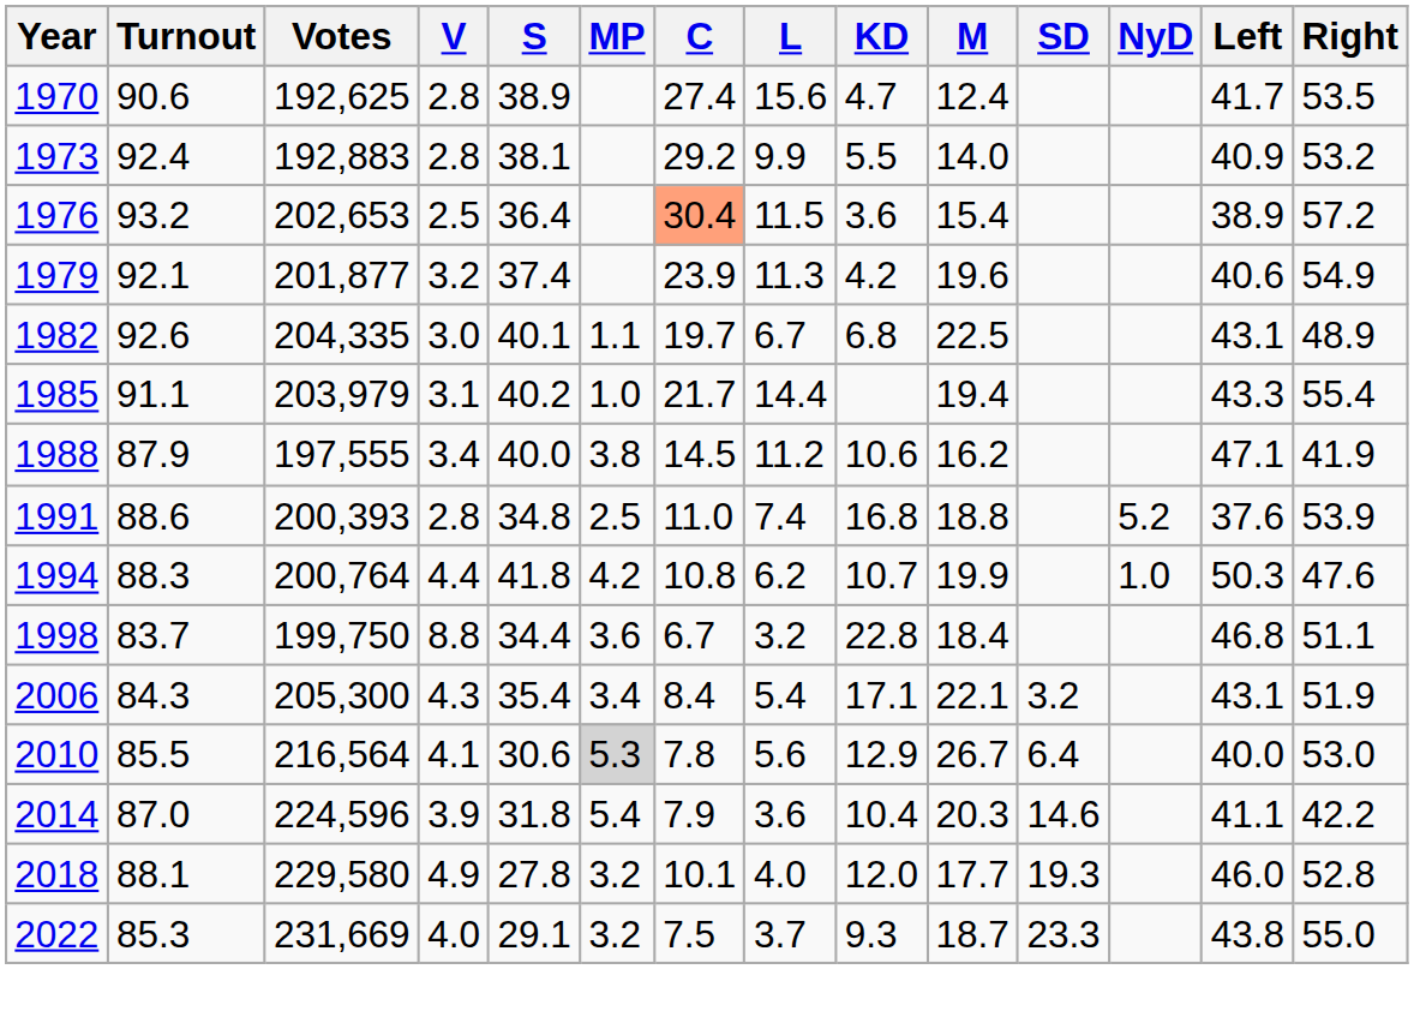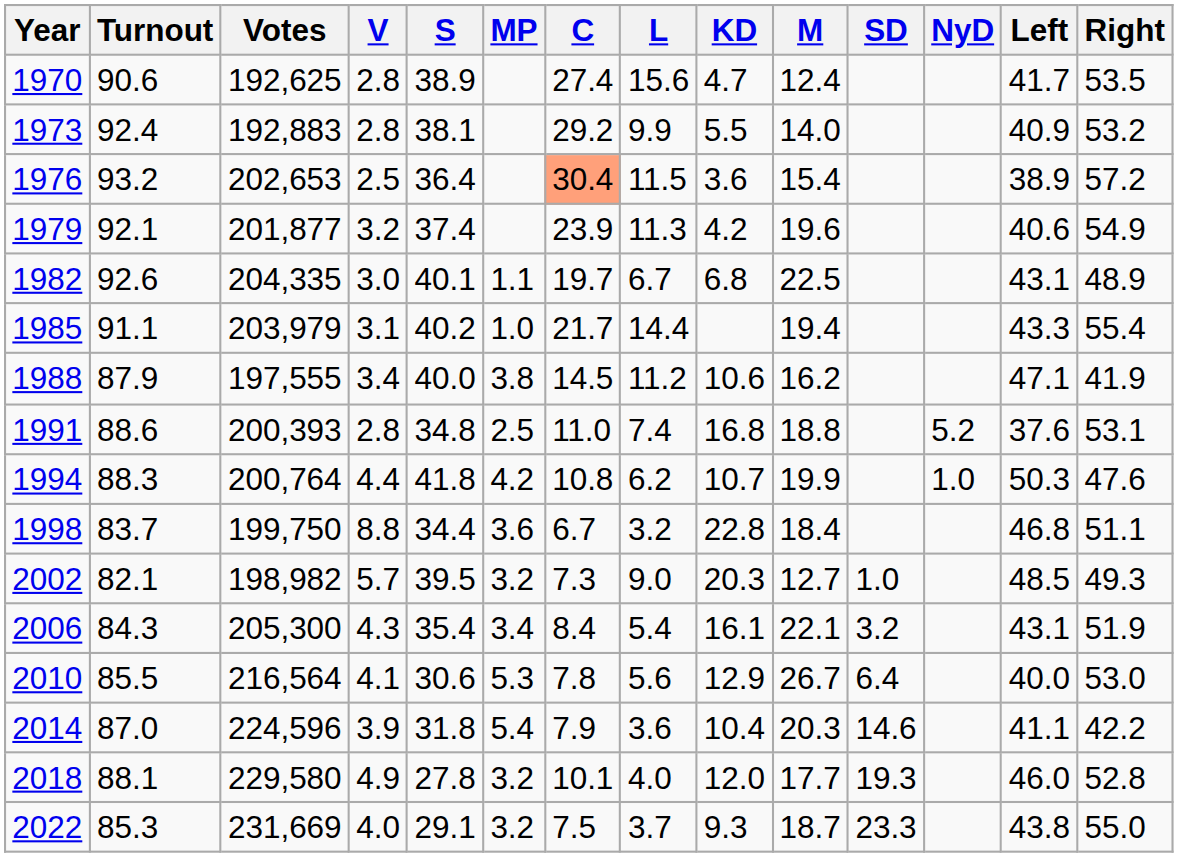1991 | Right: 53.9 -> 53.1
+ row: 2002 | 82.1 | 198,982 | 5.7 | 39.5 | 3.2 | 7.3 | 9.0 | 20.3 | 12.7 | 1.0 | 48.5 | 49.3
2006 | KD: 17.1 -> 16.1
2010 | MP: lightgrey background -> no background
